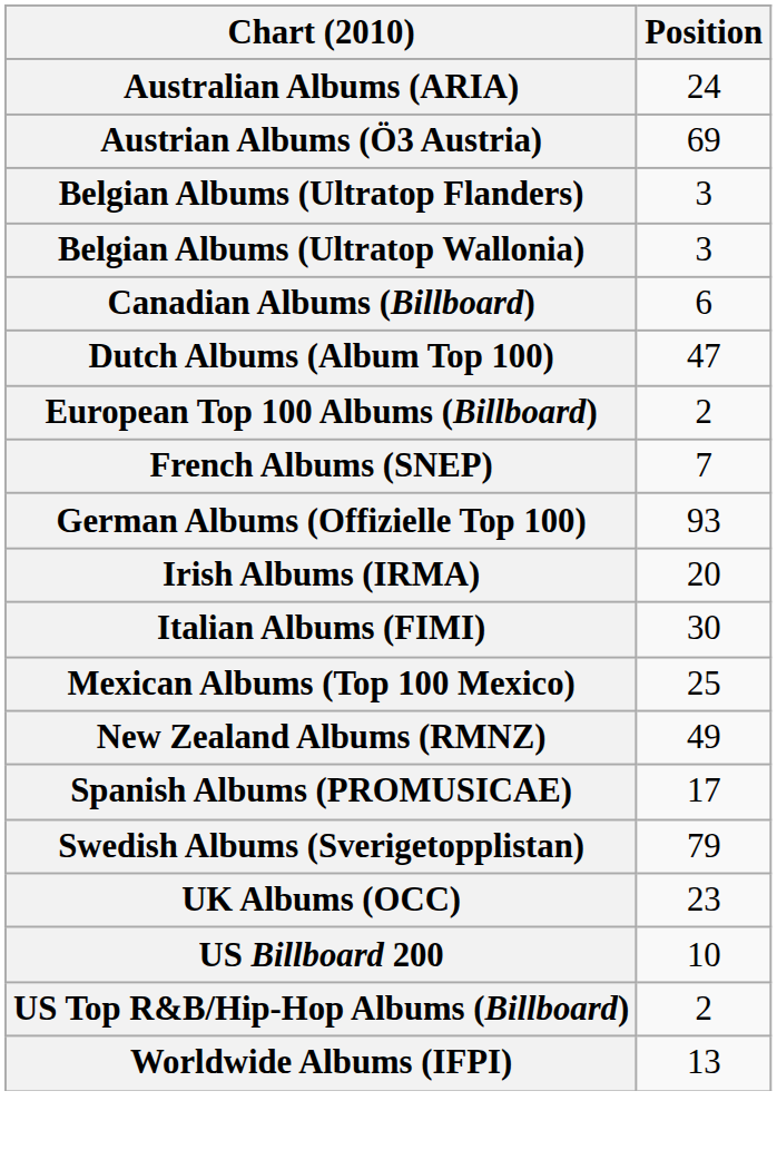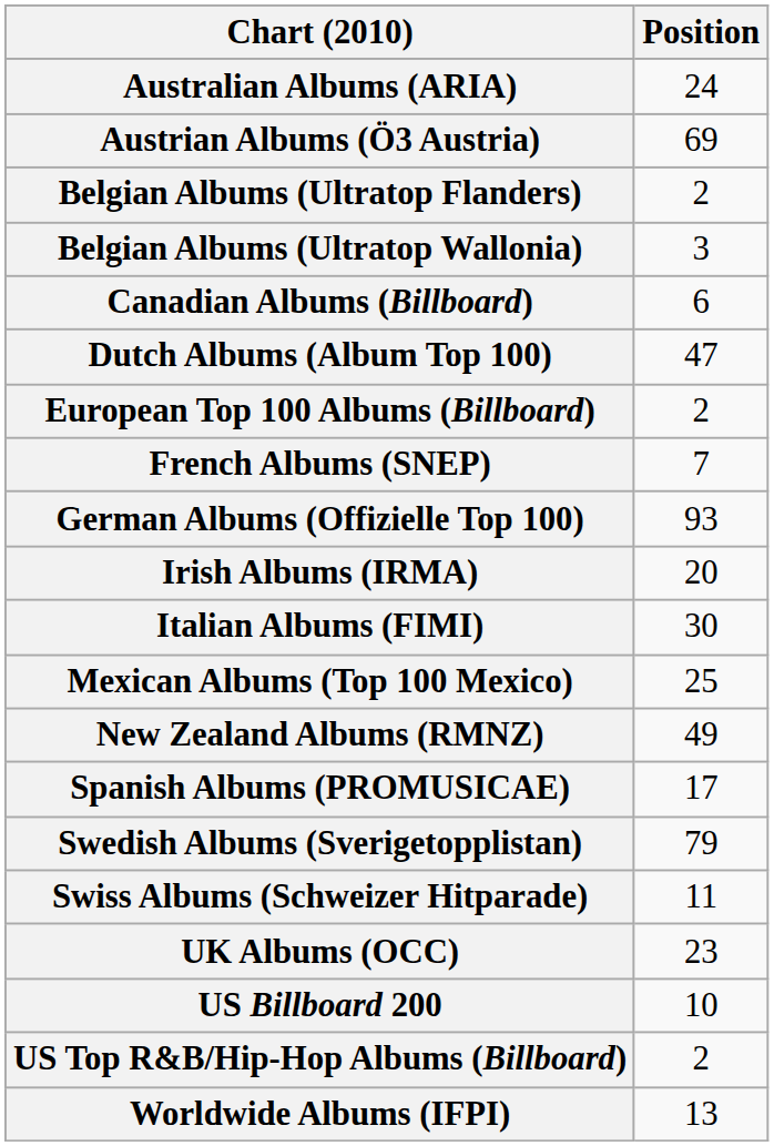Belgian Albums (Ultratop Flanders) | Position: 3 -> 2
+ row: Swiss Albums (Schweizer Hitparade) | 11
